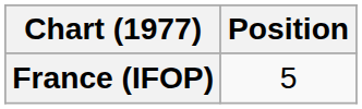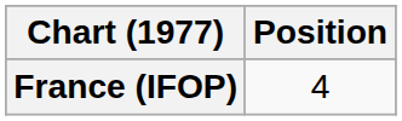France (IFOP) | Position: 5 -> 4
